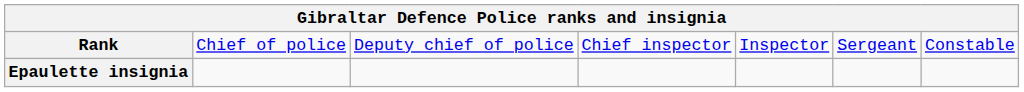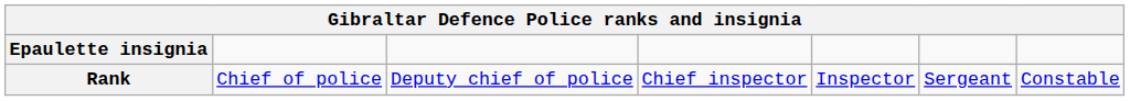rows swapped: Rank <-> Epaulette insignia
